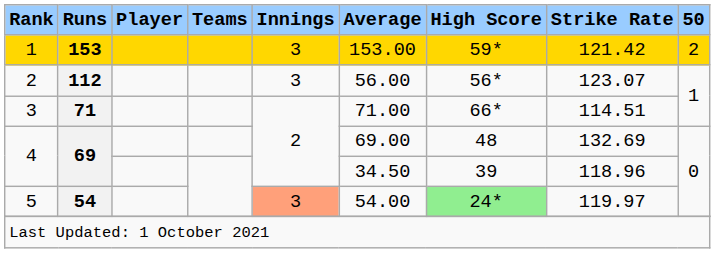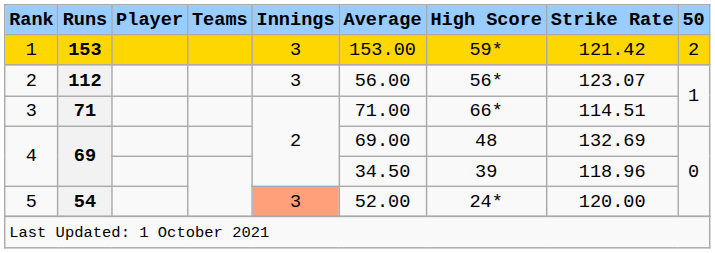5 | Average: 54.00 -> 52.00
5 | High Score: lightgreen background -> no background
5 | Strike Rate: 119.97 -> 120.00
